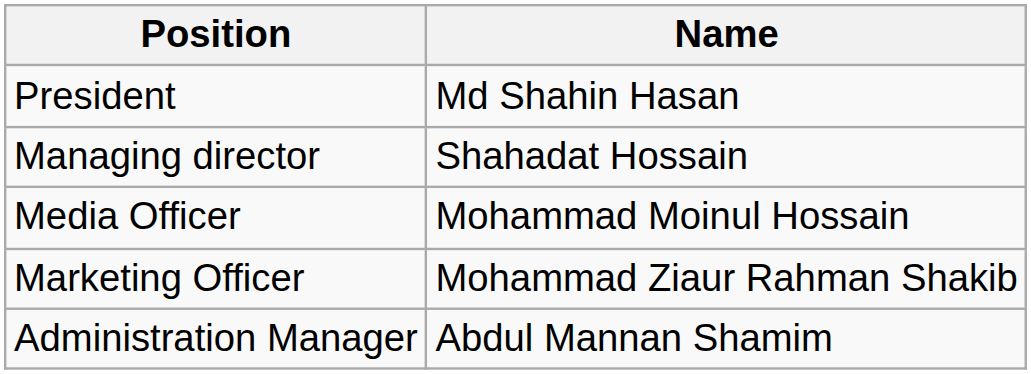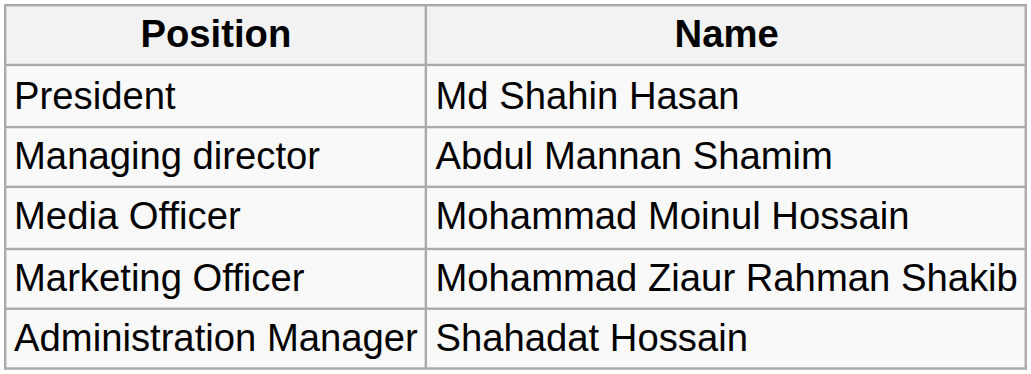Managing director | Name: Shahadat Hossain -> Abdul Mannan Shamim
Administration Manager | Name: Abdul Mannan Shamim -> Shahadat Hossain
